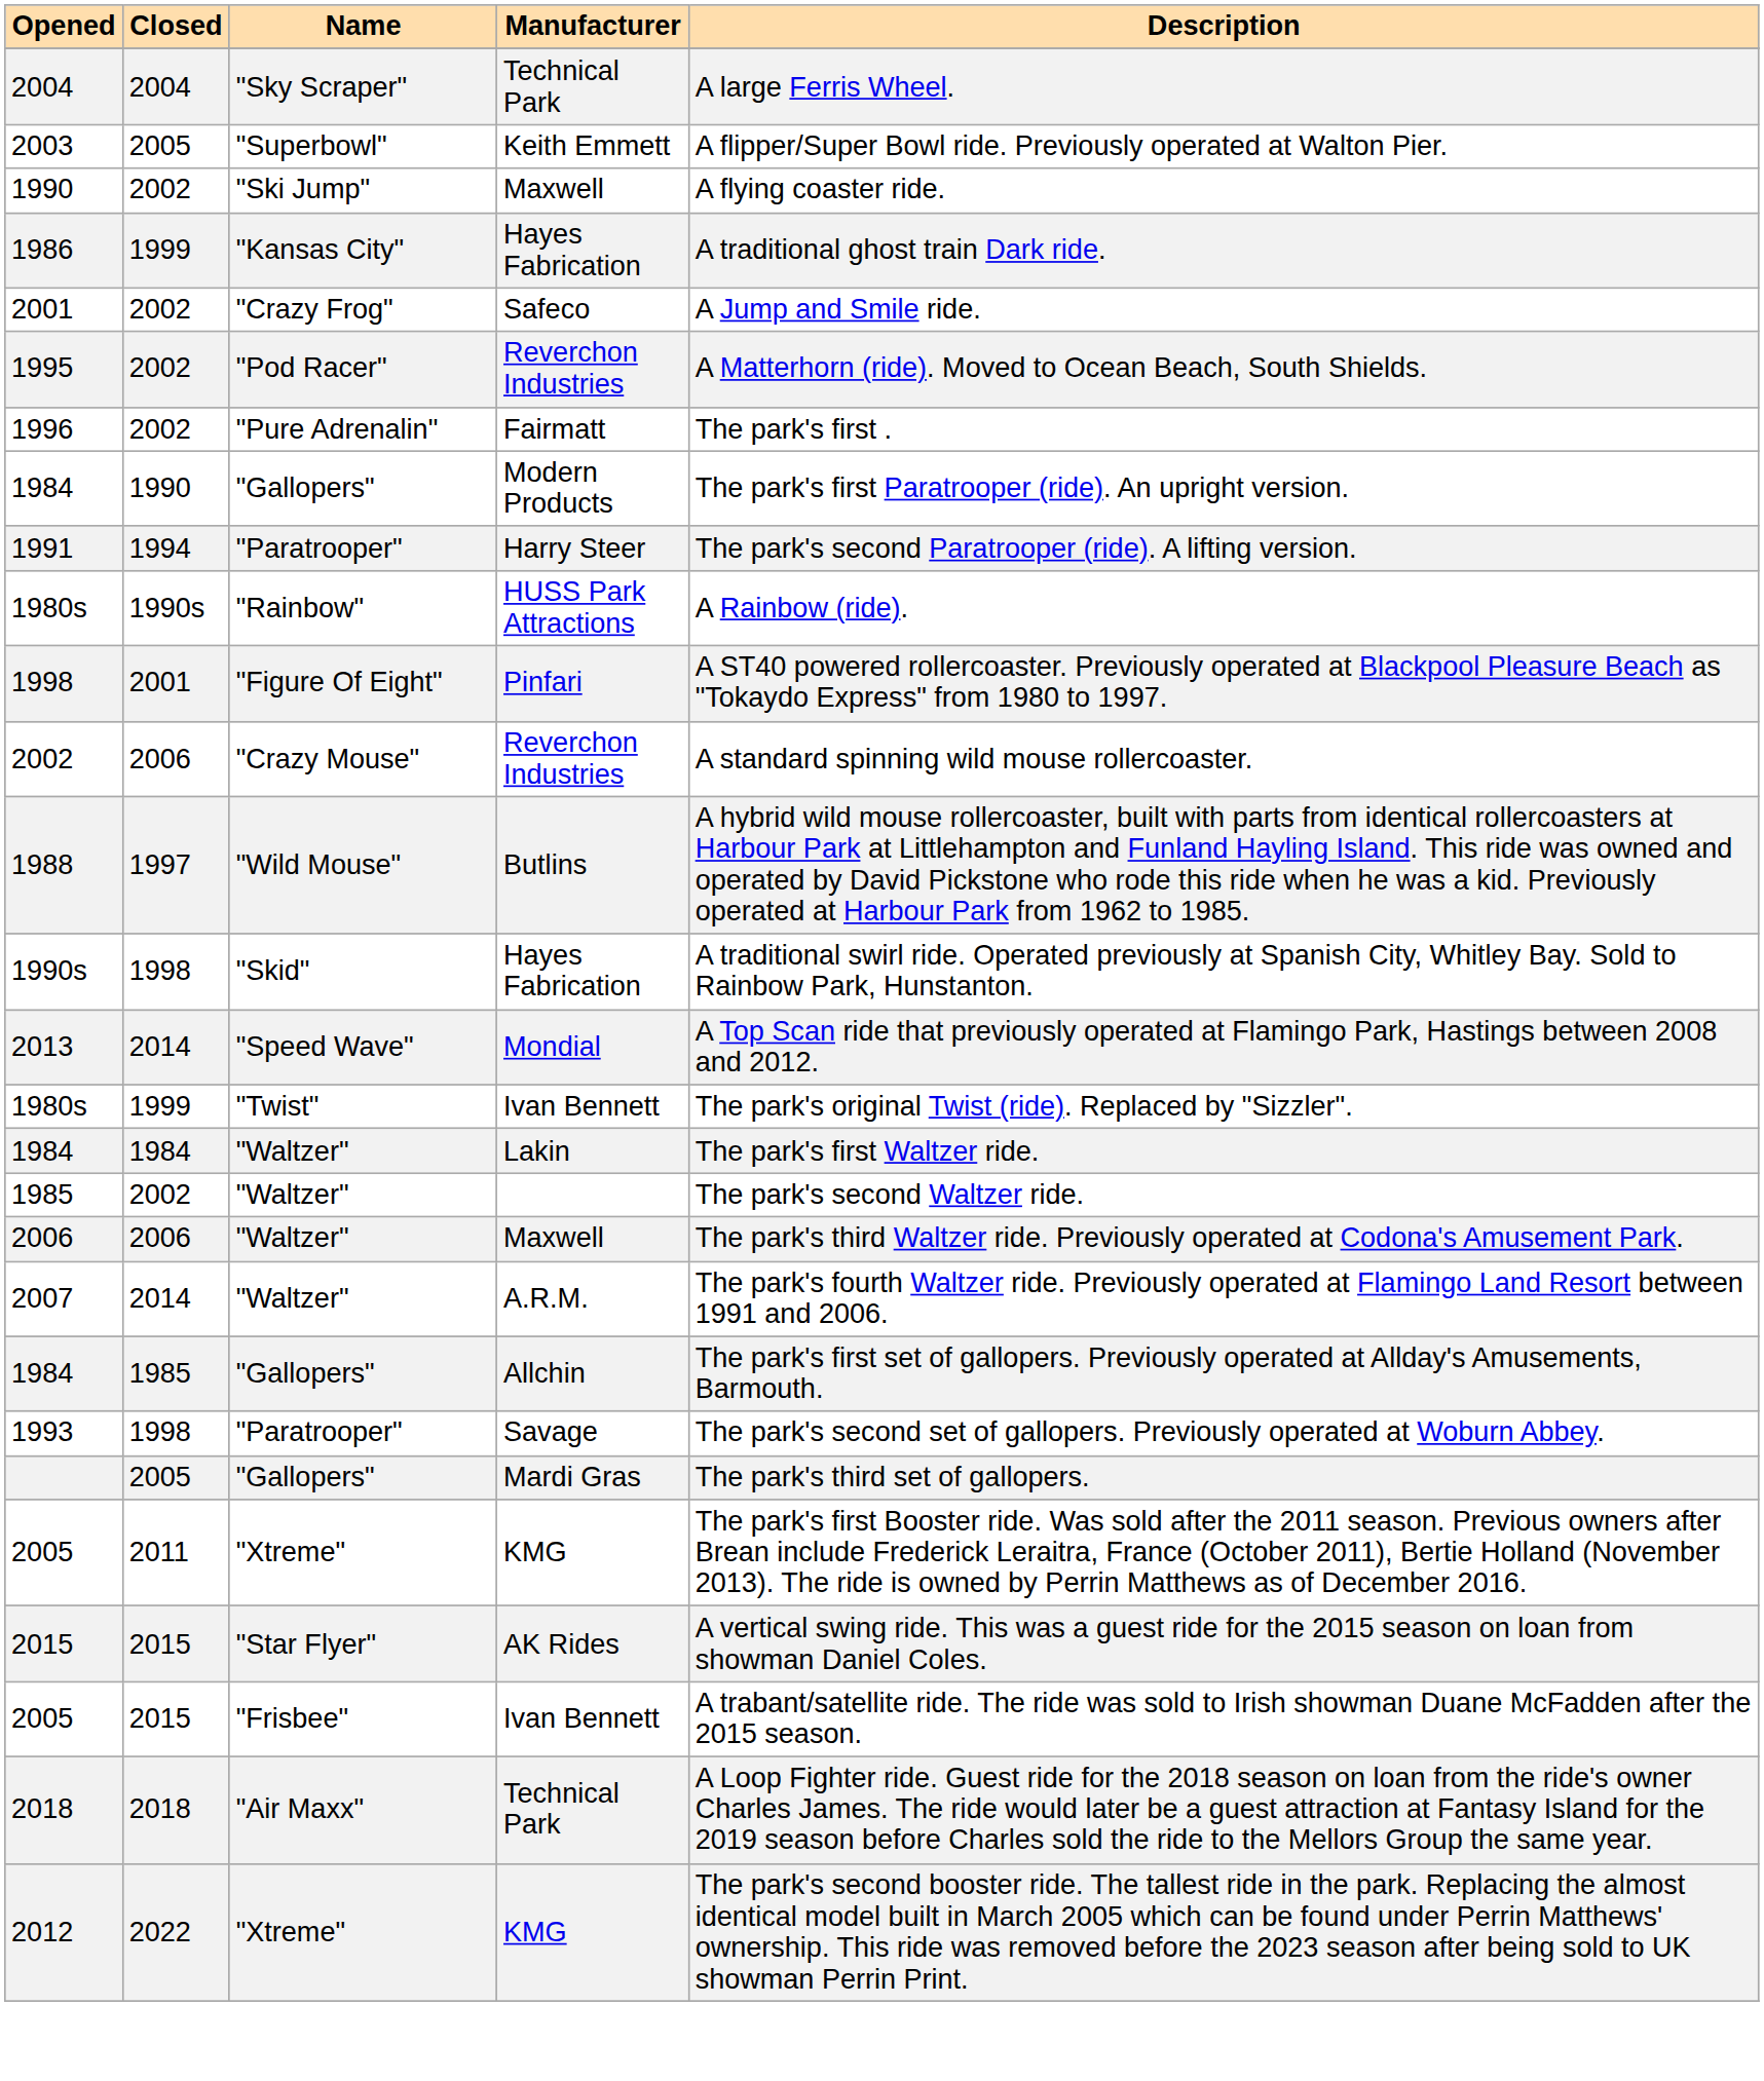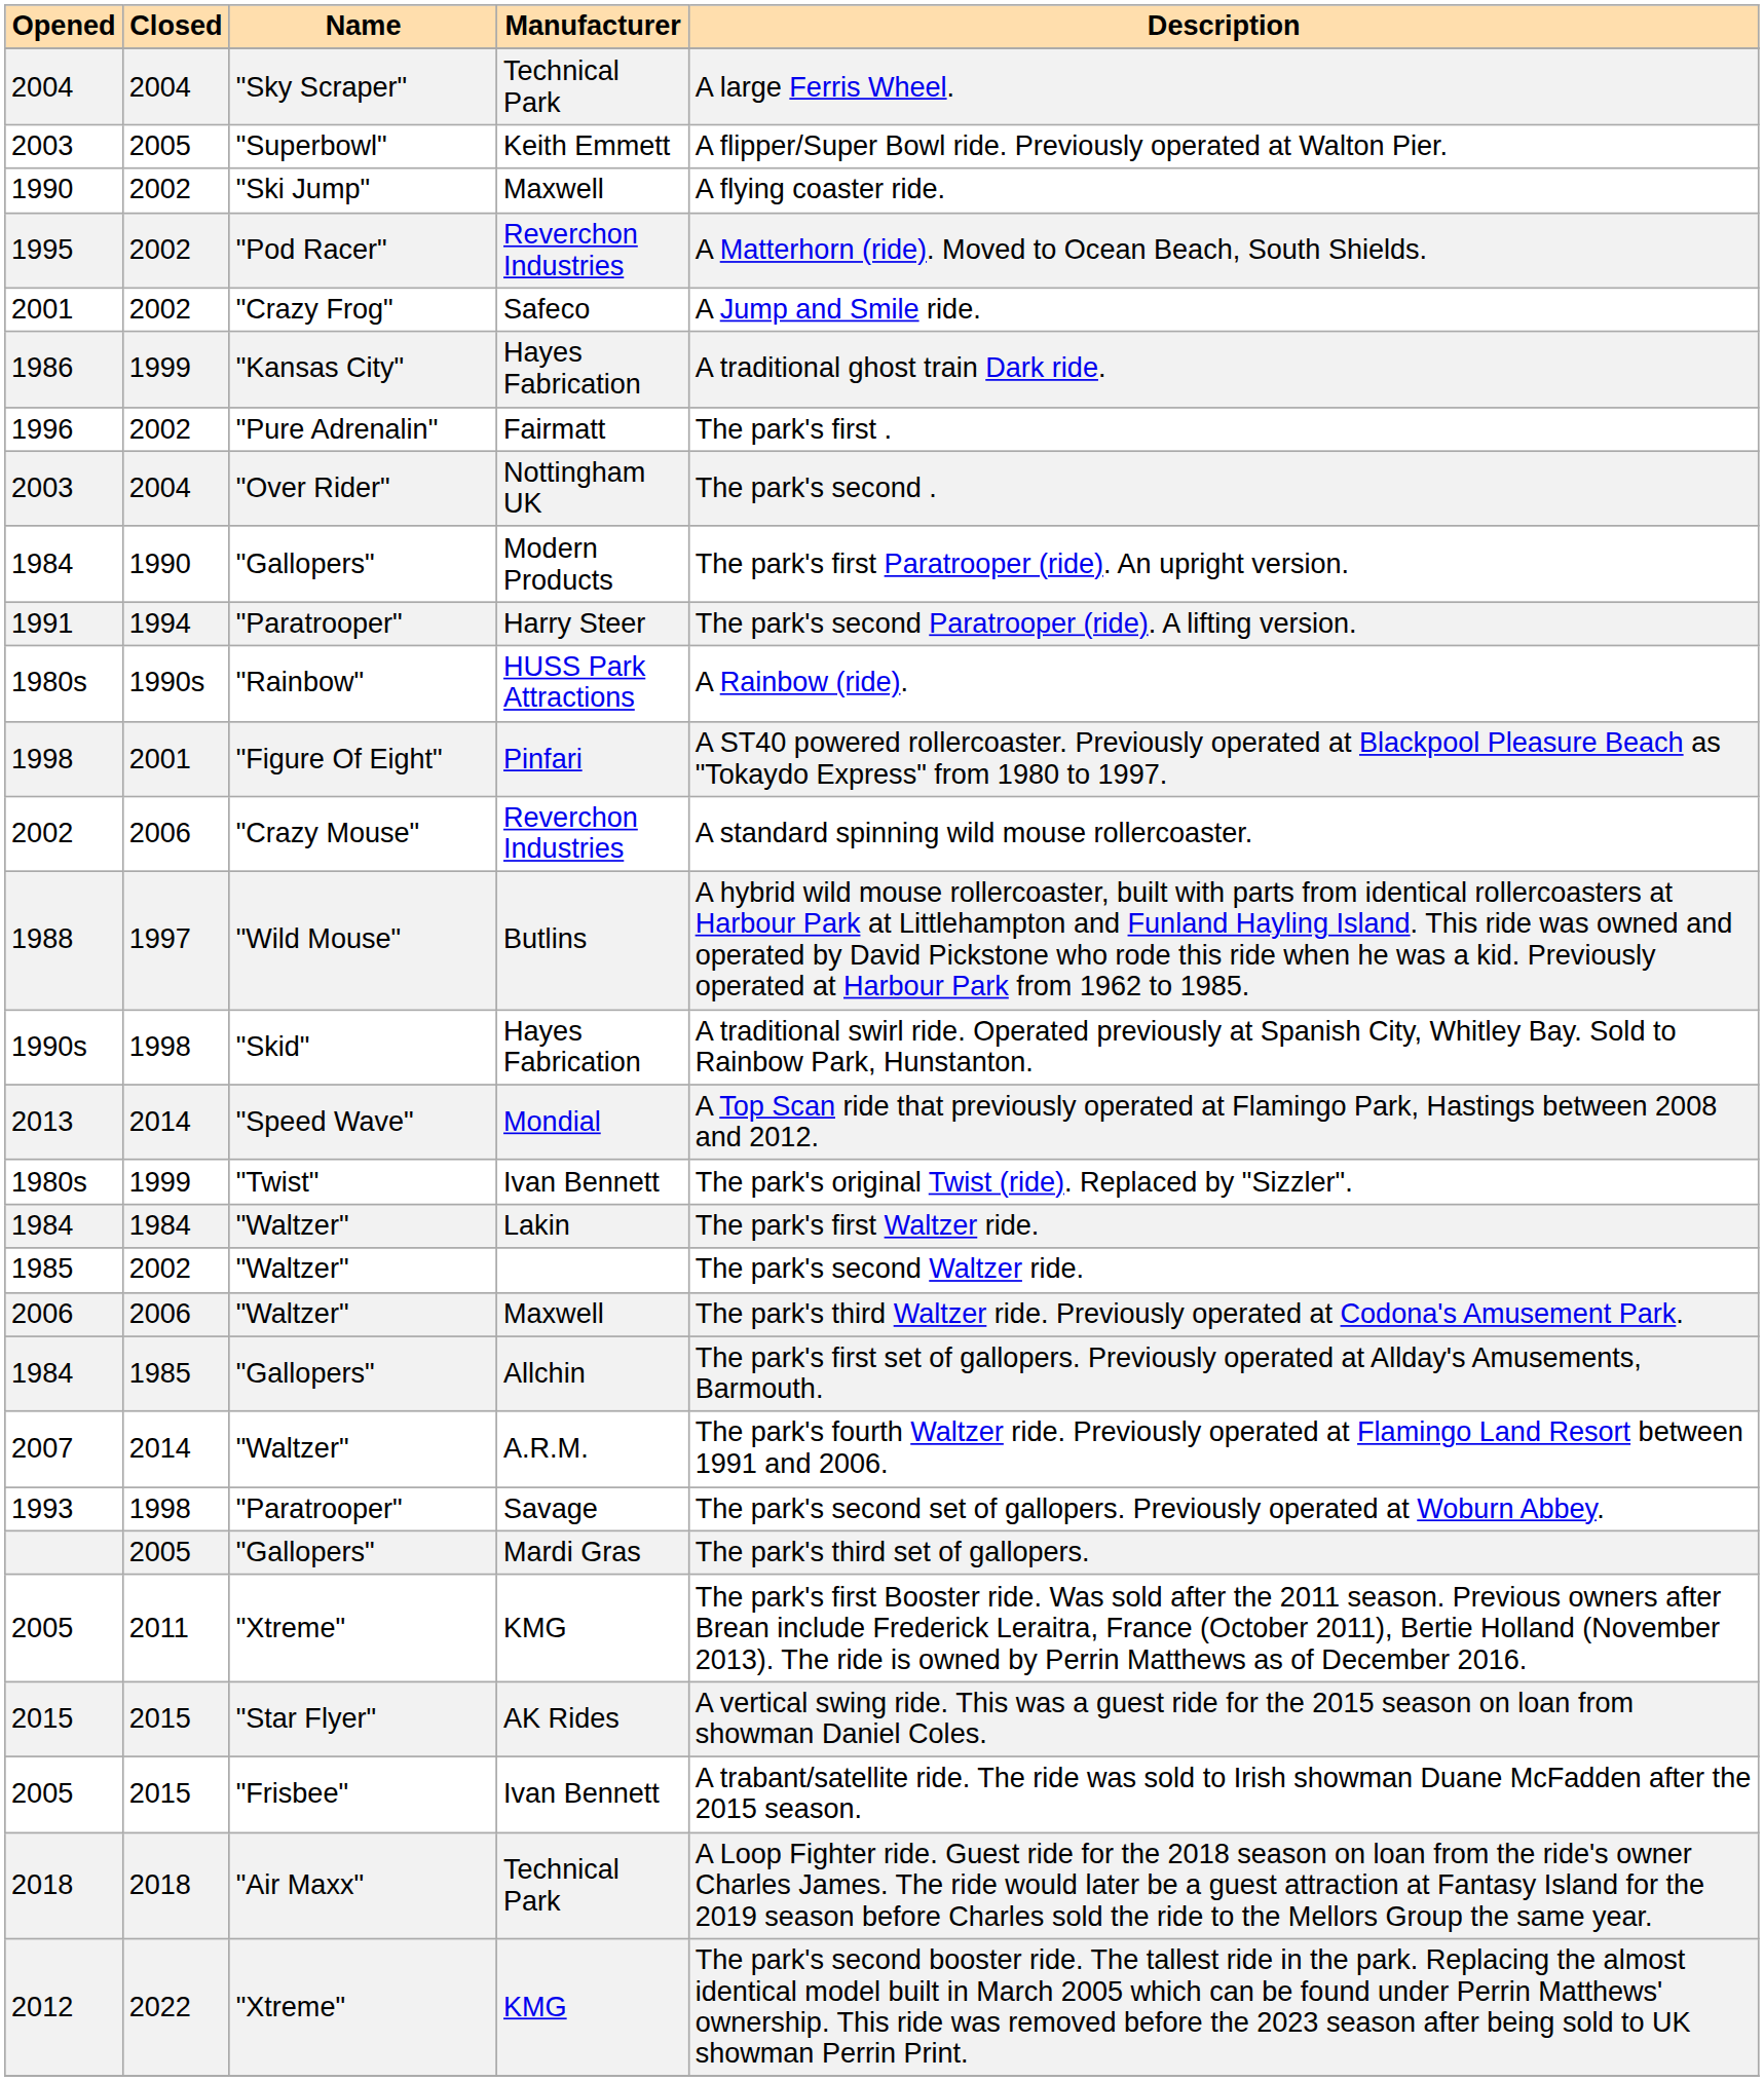rows swapped: 1986 <-> 1995
+ row: 2003 | 2004 | "Over Rider" | Nottingham UK | The park's second .
rows swapped: 2007 <-> 1984 / Allchin
